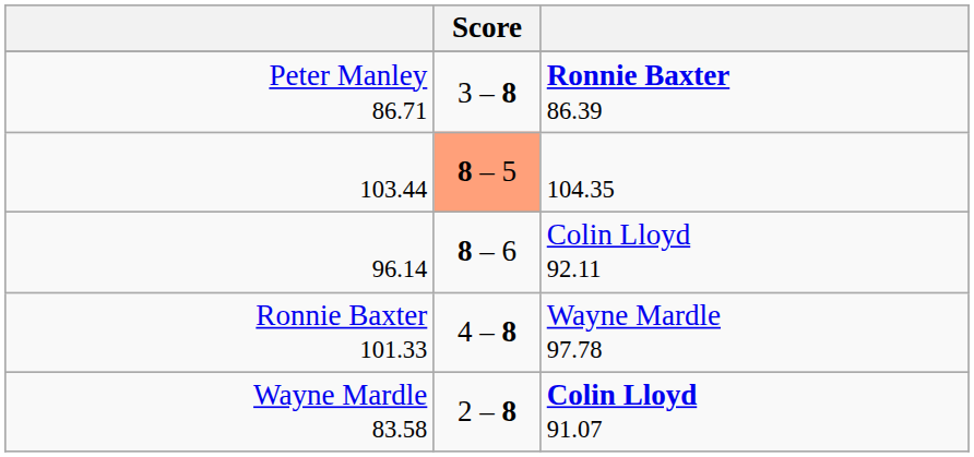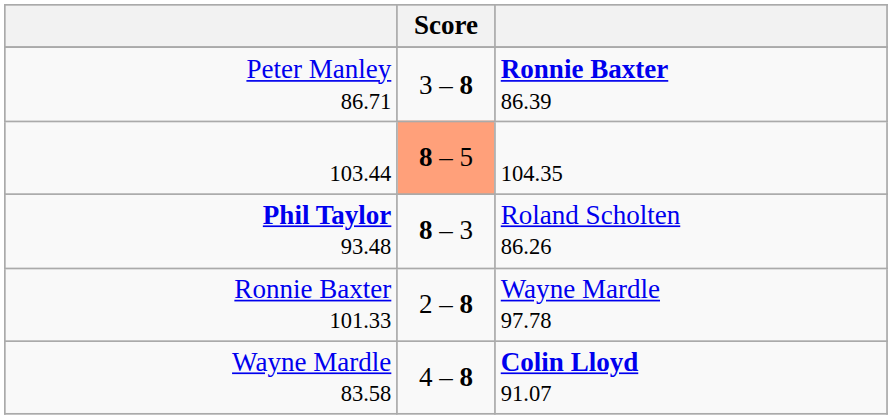- row: 96.14 | 8 – 6 | Colin Lloyd 92.11
+ row: Phil Taylor 93.48 | 8 – 3 | Roland Scholten 86.26
Ronnie Baxter 101.33 | Score: 4 – 8 -> 2 – 8
Wayne Mardle 83.58 | Score: 2 – 8 -> 4 – 8
